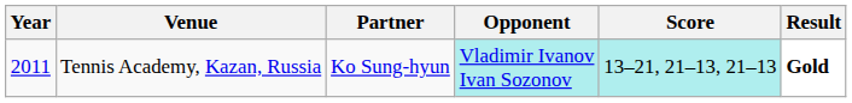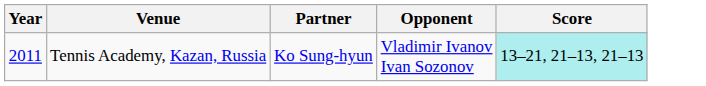- column: Result | Gold
Tennis Academy, Kazan, Russia | Opponent: paleturquoise background -> no background
